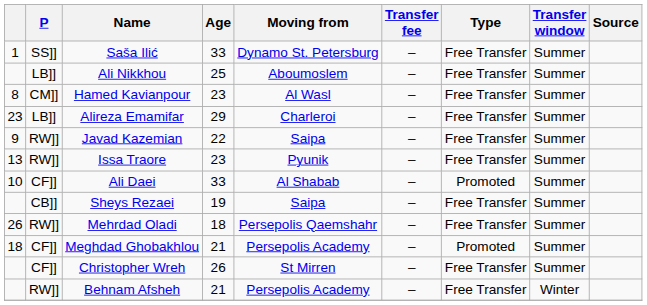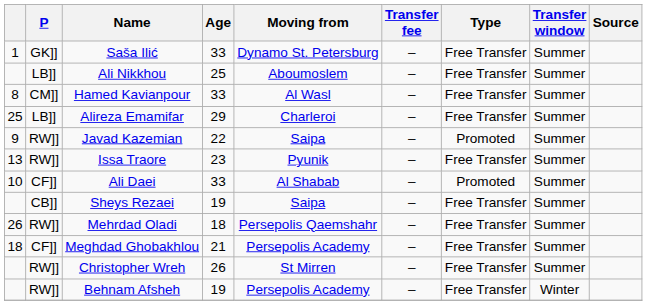Saša Ilić | P: SS]] -> GK]]
Hamed Kavianpour | Age: 23 -> 33
Alireza Emamifar | column 1: 23 -> 25
Javad Kazemian | Type: Free Transfer -> Promoted
Meghdad Ghobakhlou | Type: Promoted -> Free Transfer
Christopher Wreh | P: CF]] -> RW]]
Behnam Afsheh | Age: 21 -> 19
